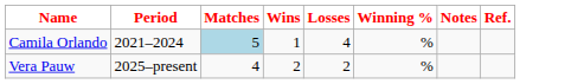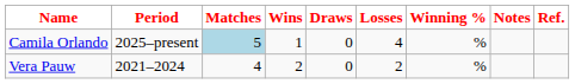+ column: Draws | 0 | 0
Camila Orlando | Period: 2021–2024 -> 2025–present
Vera Pauw | Period: 2025–present -> 2021–2024
